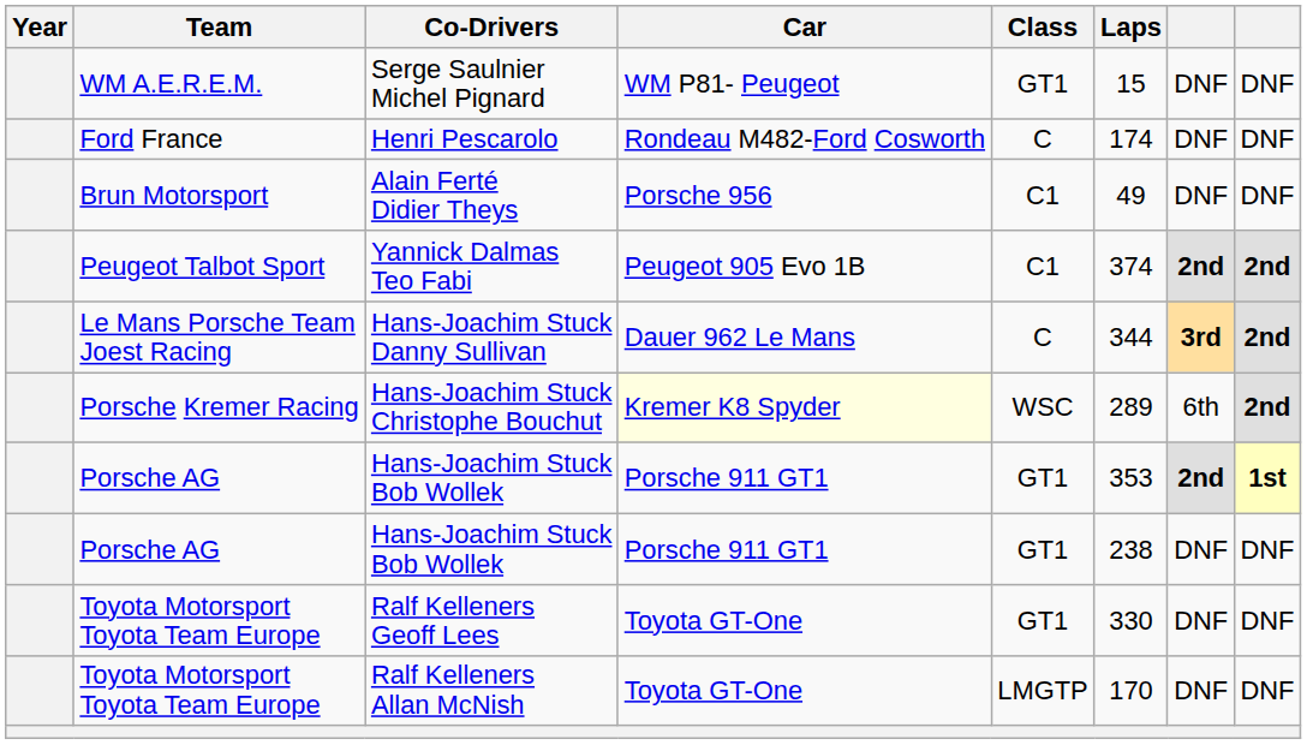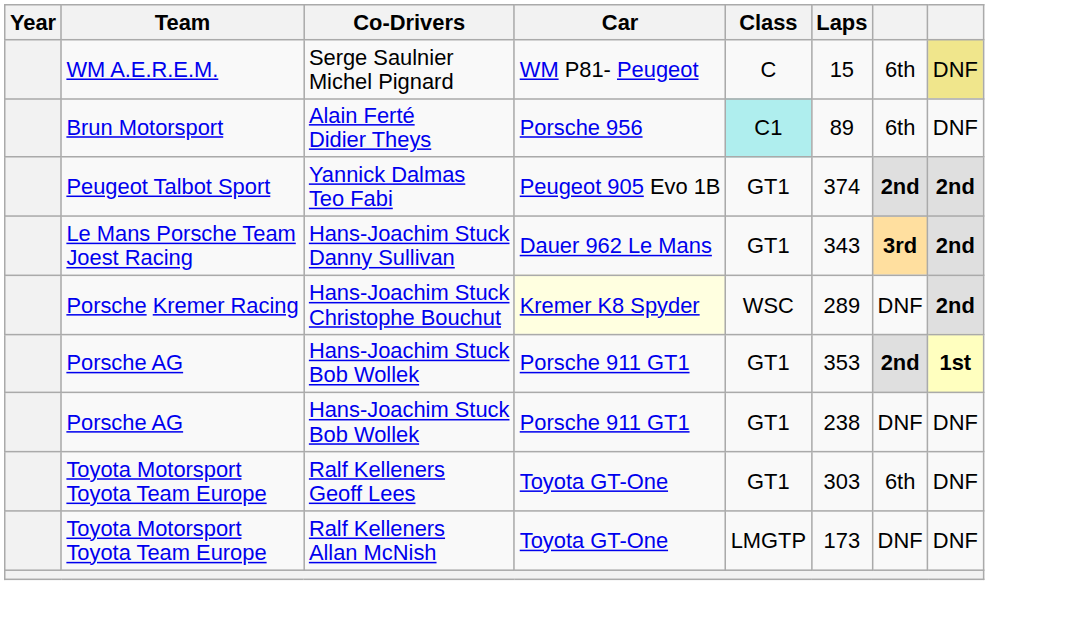Serge Saulnier Michel Pignard | Class: GT1 -> C
Serge Saulnier Michel Pignard | column 7: DNF -> 6th
Serge Saulnier Michel Pignard | column 8: no background -> khaki background
- row: Ford France | Henri Pescarolo | Rondeau M482-Ford Cosworth | C | 174 | DNF | DNF
Alain Ferté Didier Theys | Class: no background -> paleturquoise background
Alain Ferté Didier Theys | Laps: 49 -> 89
Alain Ferté Didier Theys | column 7: DNF -> 6th
Yannick Dalmas Teo Fabi | Class: C1 -> GT1
Hans-Joachim Stuck Danny Sullivan | Class: C -> GT1
Hans-Joachim Stuck Danny Sullivan | Laps: 344 -> 343
Hans-Joachim Stuck Christophe Bouchut | column 7: 6th -> DNF
Ralf Kelleners Geoff Lees | Laps: 330 -> 303
Ralf Kelleners Geoff Lees | column 7: DNF -> 6th
Ralf Kelleners Allan McNish | Laps: 170 -> 173
